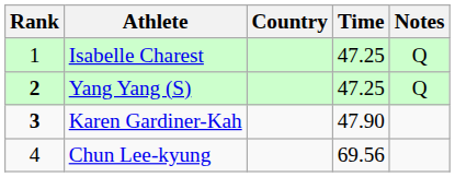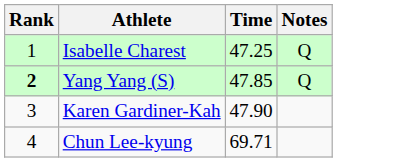- column: Country
Yang Yang (S) | Time: 47.25 -> 47.85
Karen Gardiner-Kah | Rank: bold -> normal
Chun Lee-kyung | Time: 69.56 -> 69.71
